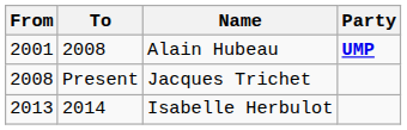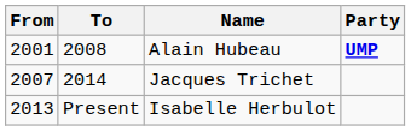Jacques Trichet | From: 2008 -> 2007
Jacques Trichet | To: Present -> 2014
Isabelle Herbulot | To: 2014 -> Present
